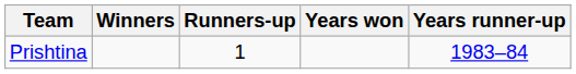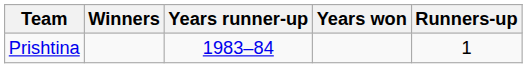columns swapped: Runners-up <-> Years runner-up
